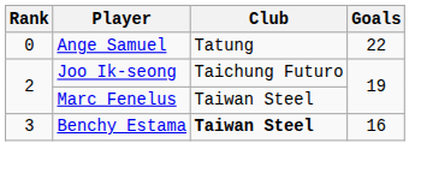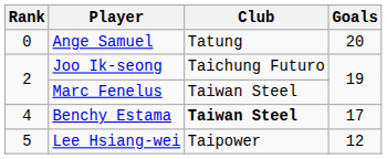Ange Samuel | Goals: 22 -> 20
Benchy Estama | Rank: 3 -> 4
Benchy Estama | Goals: 16 -> 17
+ row: 5 | Lee Hsiang-wei | Taipower | 12
